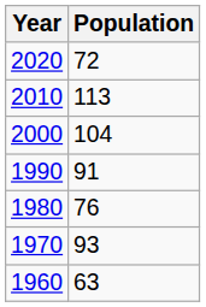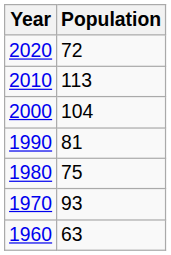1990 | Population: 91 -> 81
1980 | Population: 76 -> 75
